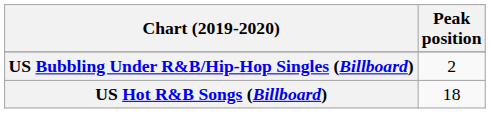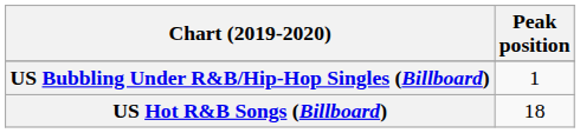US Bubbling Under R&B/Hip-Hop Singles (Billboard) | Peak position: 2 -> 1
